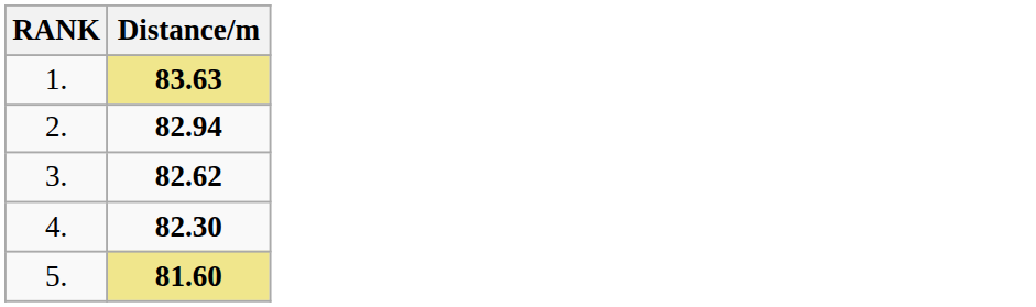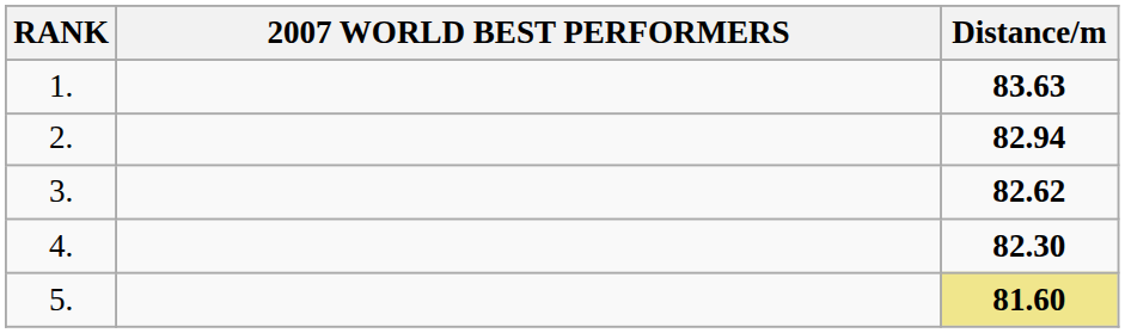+ column: 2007 WORLD BEST PERFORMERS
1. | Distance/m: khaki background -> no background
